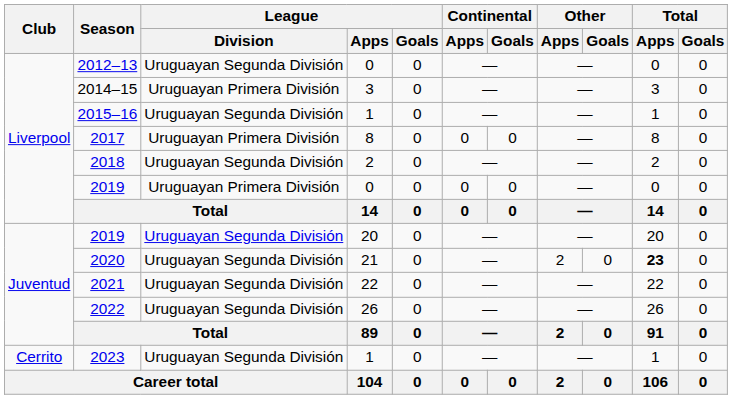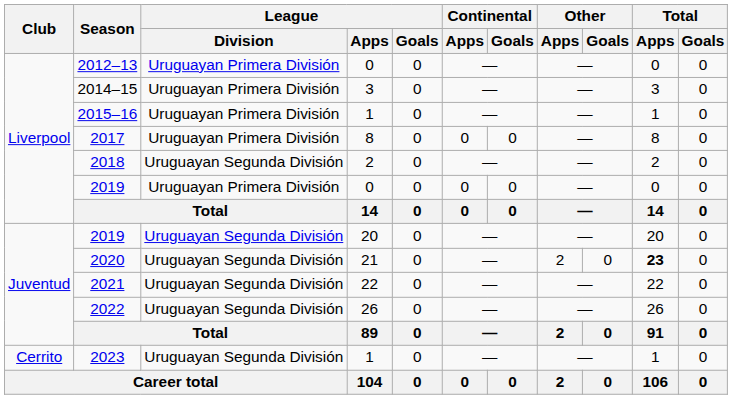2012–13 | League / Division: Uruguayan Segunda División -> Uruguayan Primera División
2015–16 | League / Division: Uruguayan Segunda División -> Uruguayan Primera División
